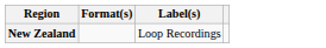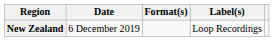+ column: Date | 6 December 2019
